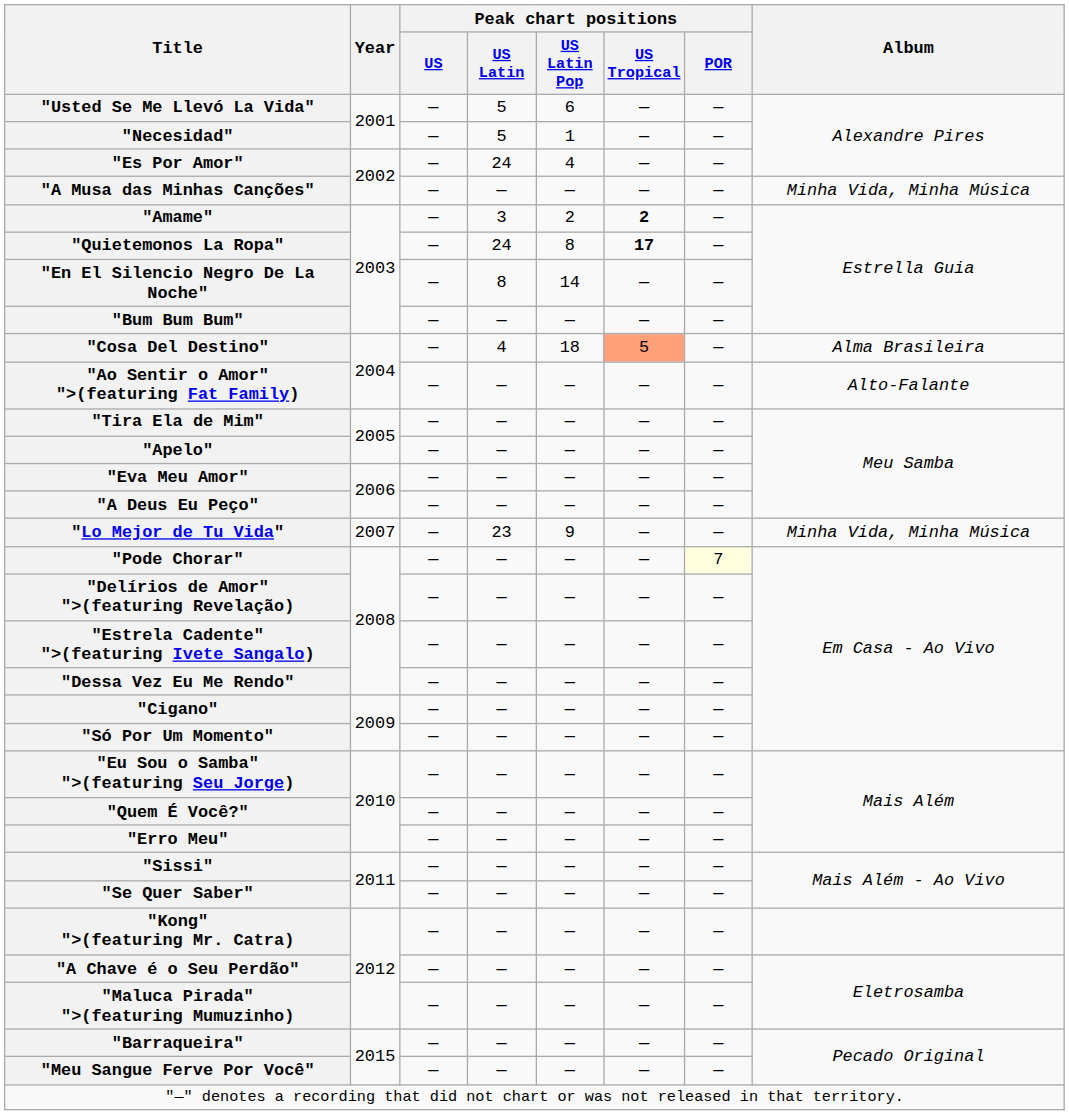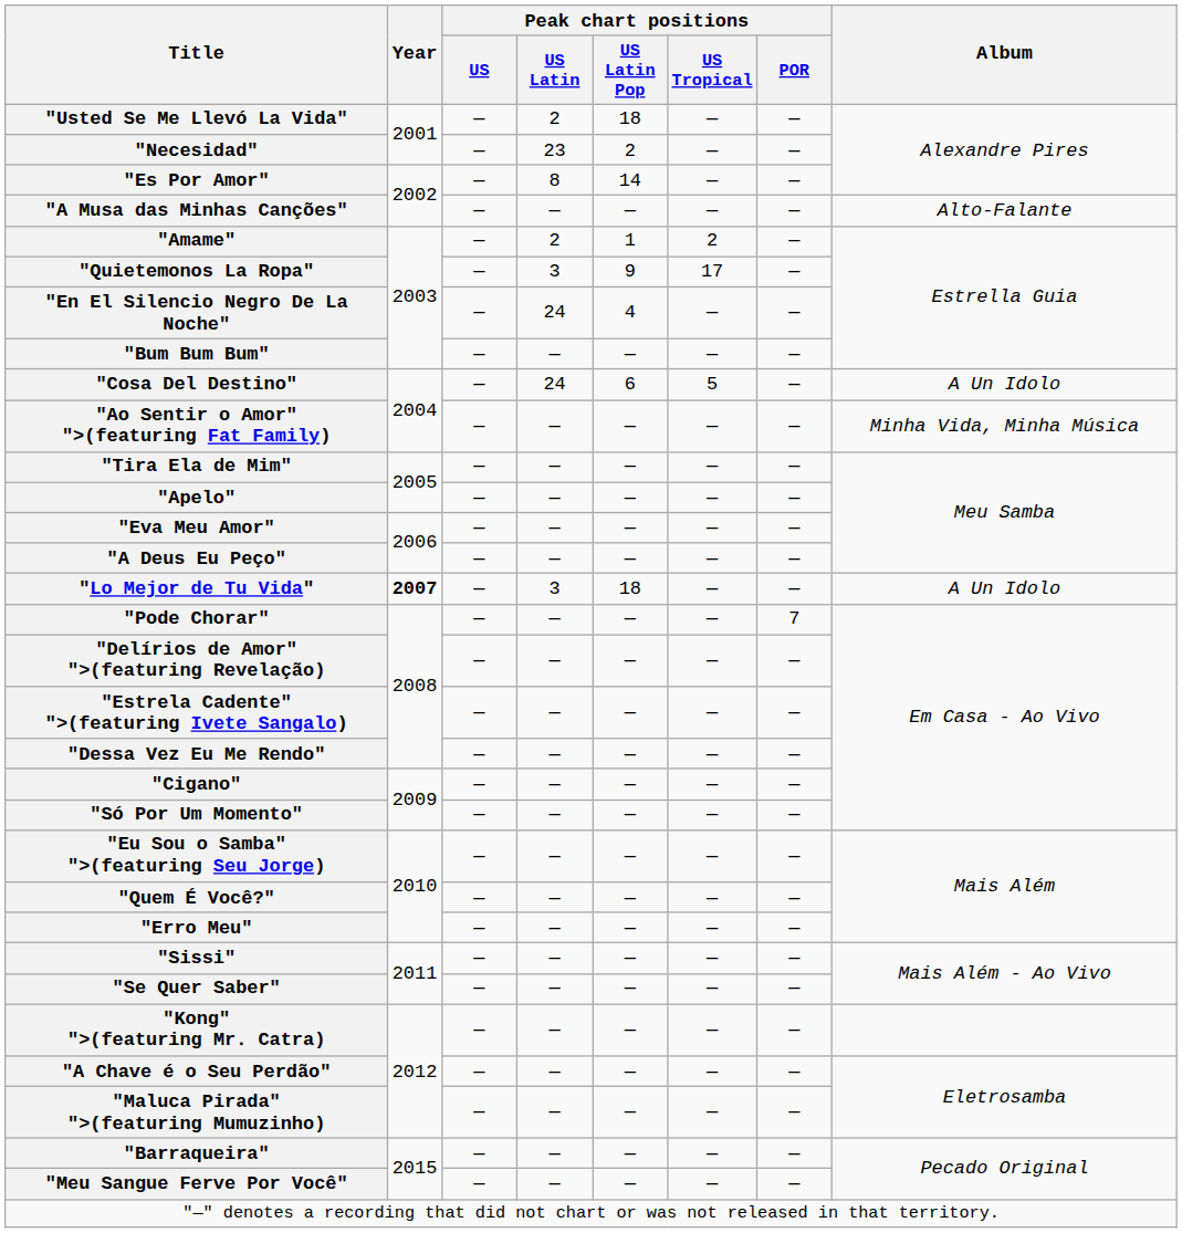"Usted Se Me Llevó La Vida" | Peak chart positions / US Latin: 5 -> 2
"Usted Se Me Llevó La Vida" | Peak chart positions / US Latin Pop: 6 -> 18
"Necesidad" | Peak chart positions / US Latin: 5 -> 23
"Necesidad" | Peak chart positions / US Latin Pop: 1 -> 2
"Es Por Amor" | Peak chart positions / US Latin: 24 -> 8
"Es Por Amor" | Peak chart positions / US Latin Pop: 4 -> 14
"A Musa das Minhas Canções" | Album: Minha Vida, Minha Música -> Alto-Falante
"Amame" | Peak chart positions / US Latin: 3 -> 2
"Amame" | Peak chart positions / US Latin Pop: 2 -> 1
"Amame" | Peak chart positions / US Tropical: bold -> normal
"Quietemonos La Ropa" | Peak chart positions / US Latin: 24 -> 3
"Quietemonos La Ropa" | Peak chart positions / US Latin Pop: 8 -> 9
"Quietemonos La Ropa" | Peak chart positions / US Tropical: bold -> normal
"En El Silencio Negro De La Noche" | Peak chart positions / US Latin: 8 -> 24
"En El Silencio Negro De La Noche" | Peak chart positions / US Latin Pop: 14 -> 4
"Cosa Del Destino" | Peak chart positions / US Latin: 4 -> 24
"Cosa Del Destino" | Peak chart positions / US Latin Pop: 18 -> 6
"Cosa Del Destino" | Peak chart positions / US Tropical: lightsalmon background -> no background
"Cosa Del Destino" | Album: Alma Brasileira -> A Un Idolo
"Ao Sentir o Amor" ">(featuring Fat Family) | Album: Alto-Falante -> Minha Vida, Minha Música
"Lo Mejor de Tu Vida" | Year: normal -> bold
"Lo Mejor de Tu Vida" | Peak chart positions / US Latin: 23 -> 3
"Lo Mejor de Tu Vida" | Peak chart positions / US Latin Pop: 9 -> 18
"Lo Mejor de Tu Vida" | Album: Minha Vida, Minha Música -> A Un Idolo
"Pode Chorar" | Peak chart positions / POR: lightyellow background -> no background
